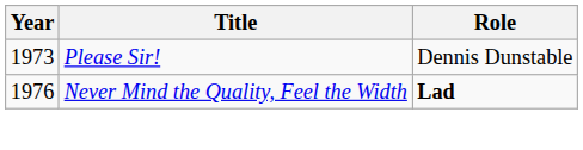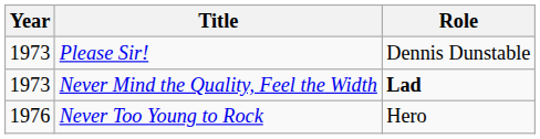Never Mind the Quality, Feel the Width | Year: 1976 -> 1973
+ row: 1976 | Never Too Young to Rock | Hero
